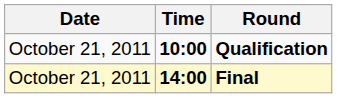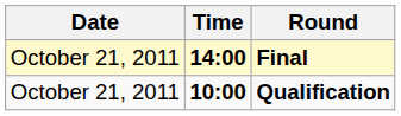rows swapped: Qualification <-> Final
